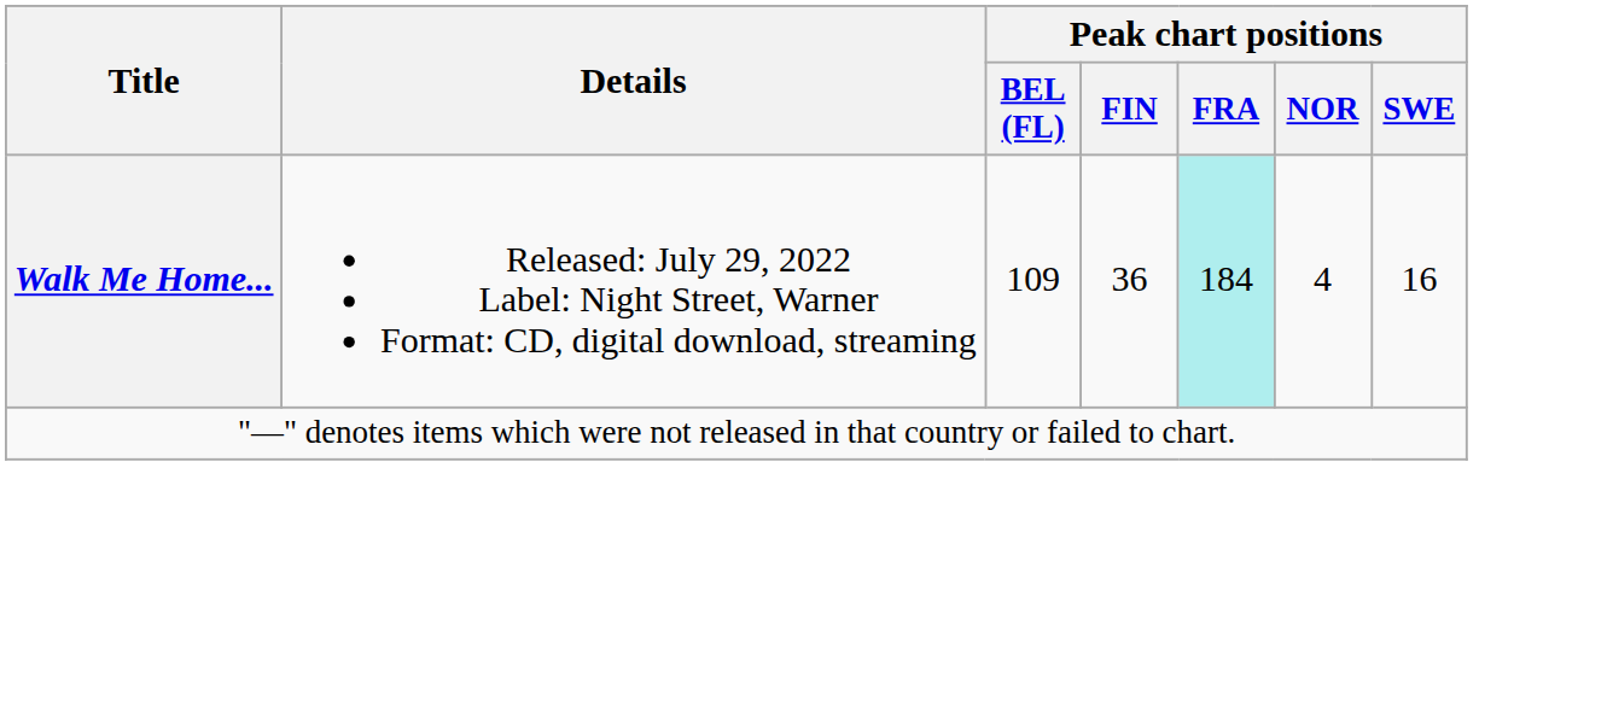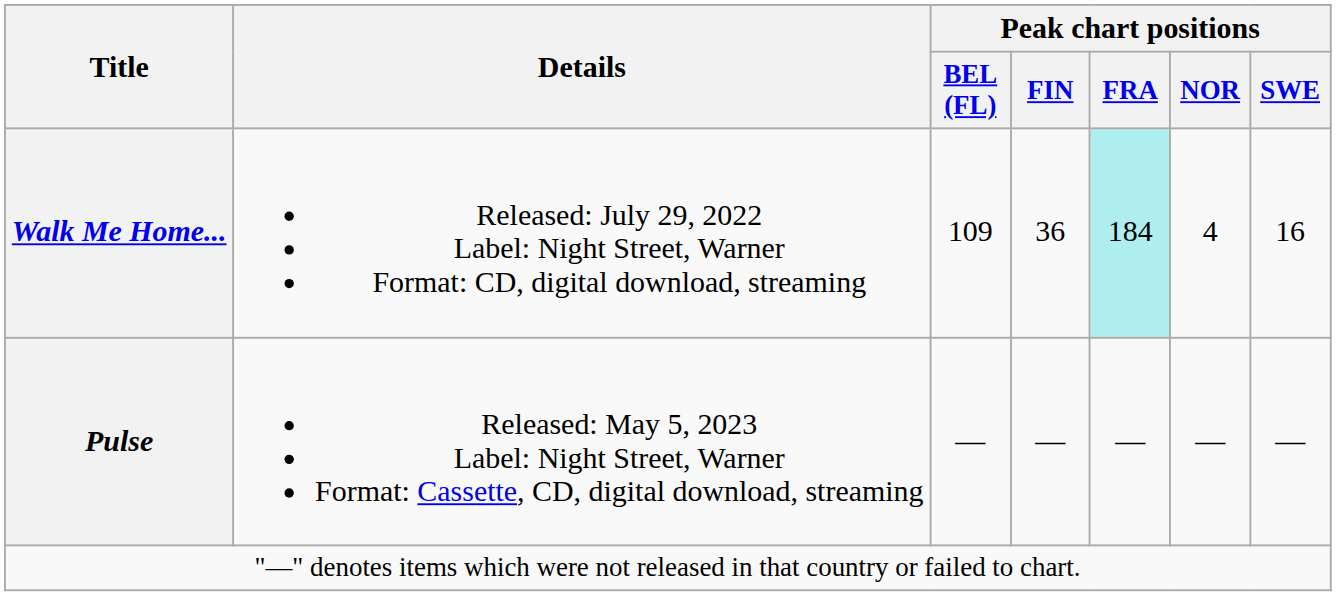+ row: Pulse | Released: May 5, 2023 Label: Night Street, Warner Format: Cassette, CD, digital download, streaming | — | — | — | — | —
